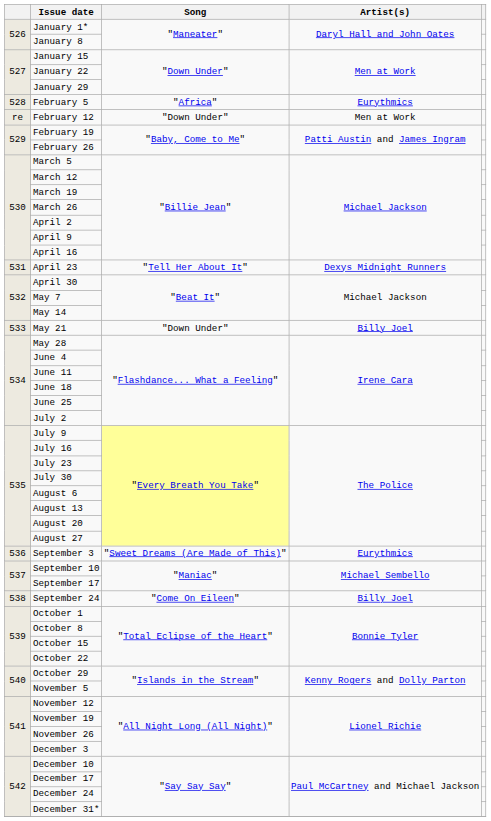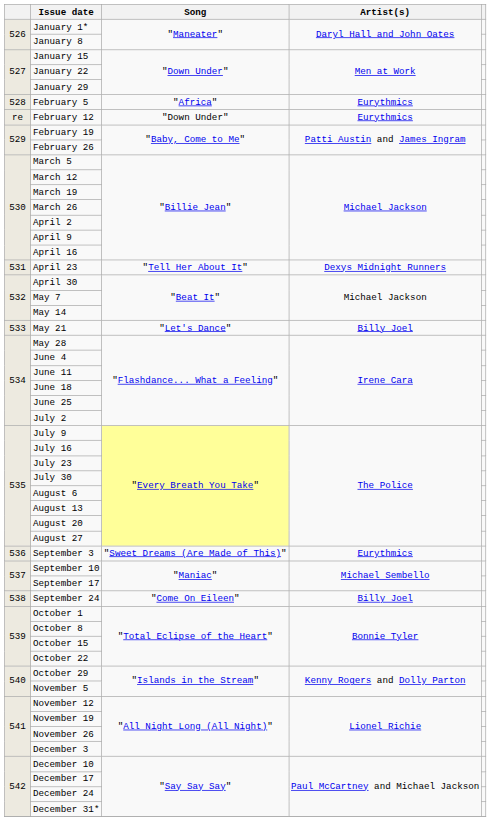February 12 | Artist(s): Men at Work -> Eurythmics
May 21 | Song: "Down Under" -> "Let's Dance"
